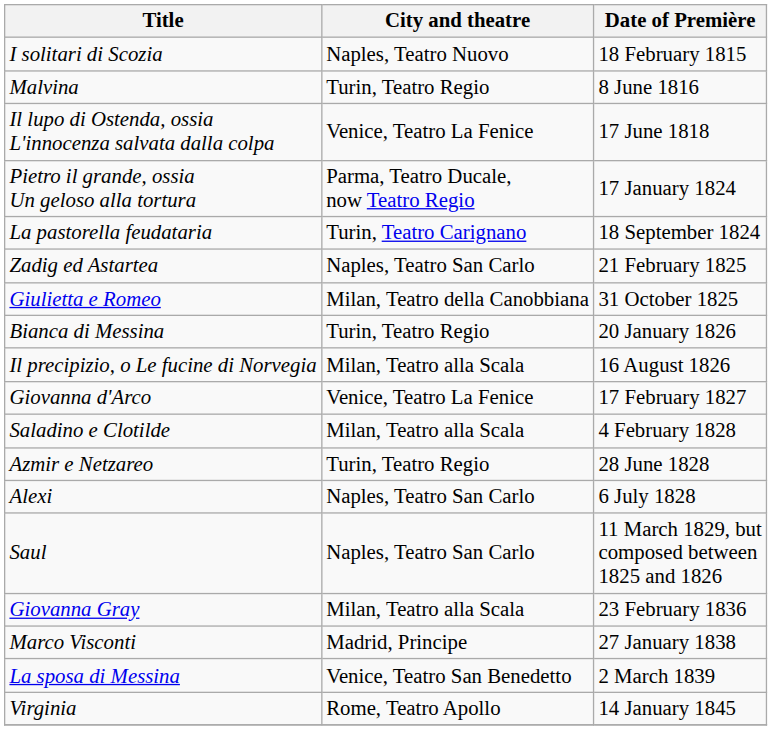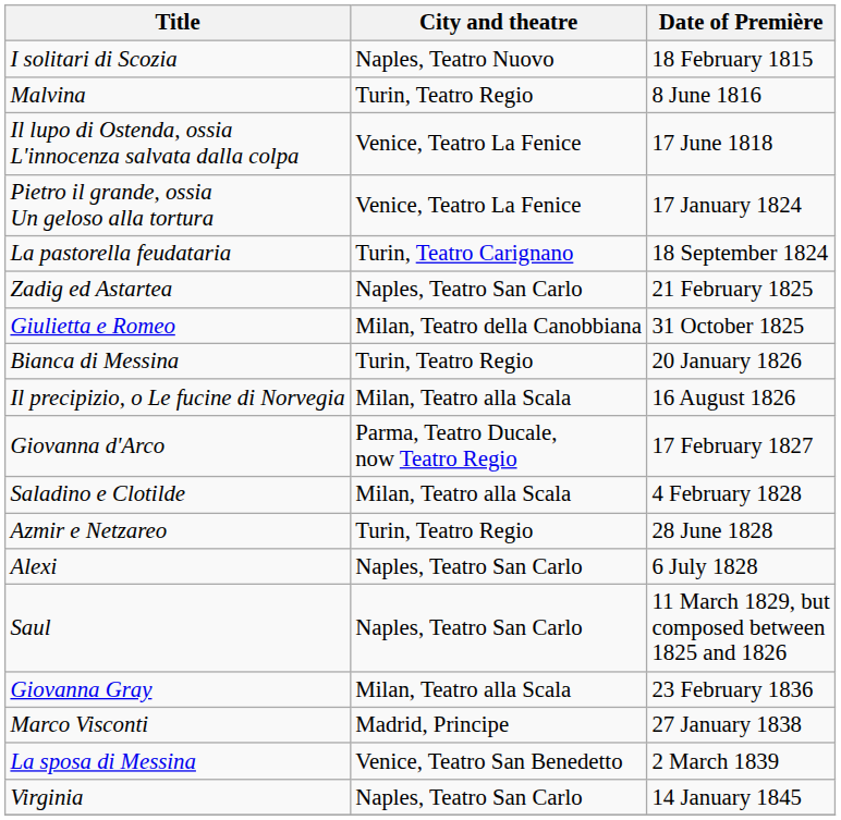Pietro il grande, ossia Un geloso alla tortura | City and theatre: Parma, Teatro Ducale, now Teatro Regio -> Venice, Teatro La Fenice
Giovanna d'Arco | City and theatre: Venice, Teatro La Fenice -> Parma, Teatro Ducale, now Teatro Regio
Virginia | City and theatre: Rome, Teatro Apollo -> Naples, Teatro San Carlo
